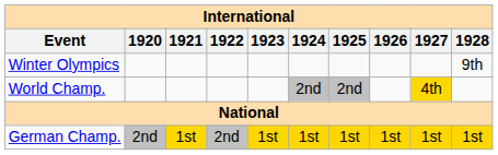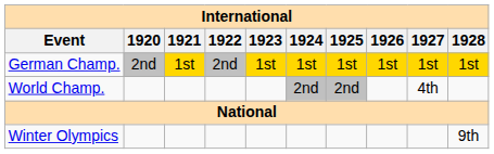rows swapped: Winter Olympics <-> German Champ.
World Champ. | 1927: gold background -> no background
